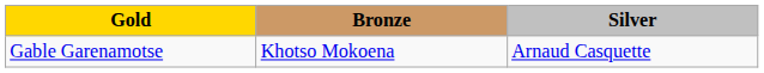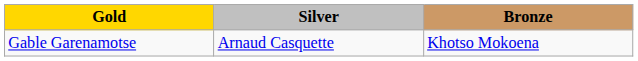columns swapped: Silver <-> Bronze
